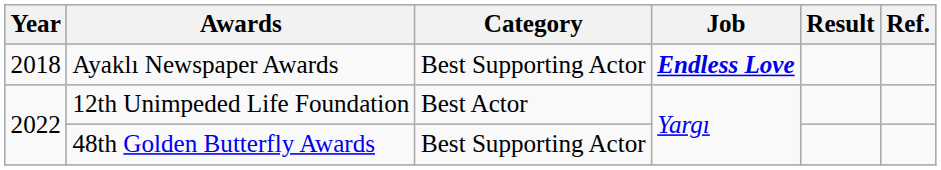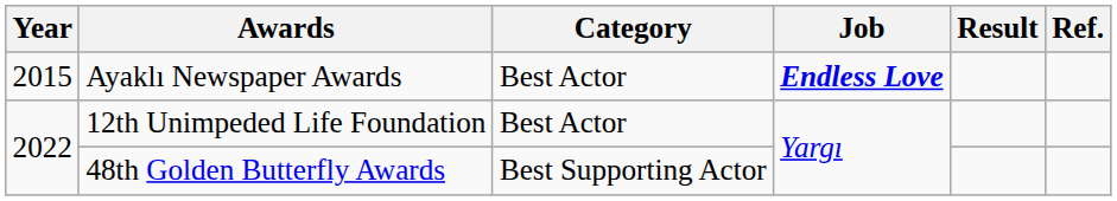Ayaklı Newspaper Awards | Year: 2018 -> 2015
Ayaklı Newspaper Awards | Category: Best Supporting Actor -> Best Actor
